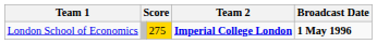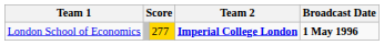London School of Economics | column 3: 275 -> 277
